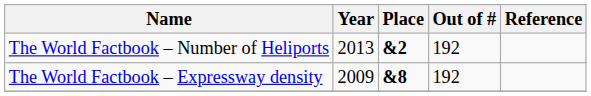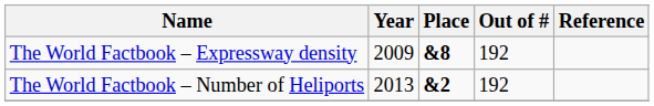rows swapped: The World Factbook – Number of Heliports <-> The World Factbook – Expressway density
